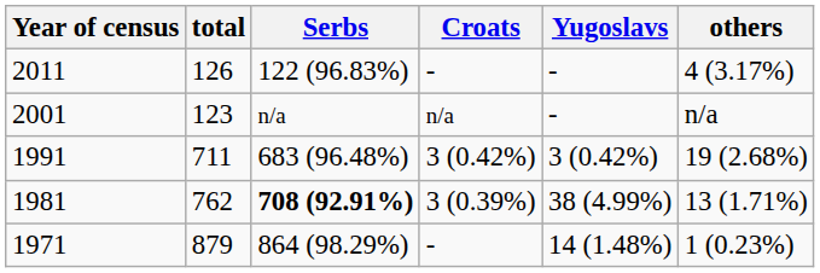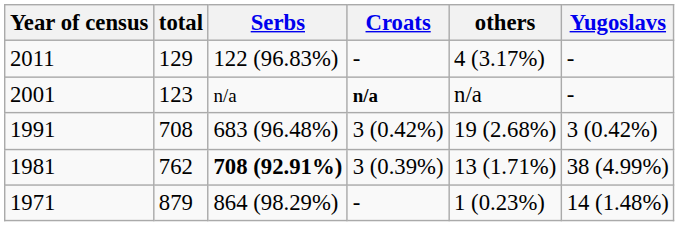columns swapped: Yugoslavs <-> others
2011 | total: 126 -> 129
2001 | Croats: normal -> bold
1991 | total: 711 -> 708
